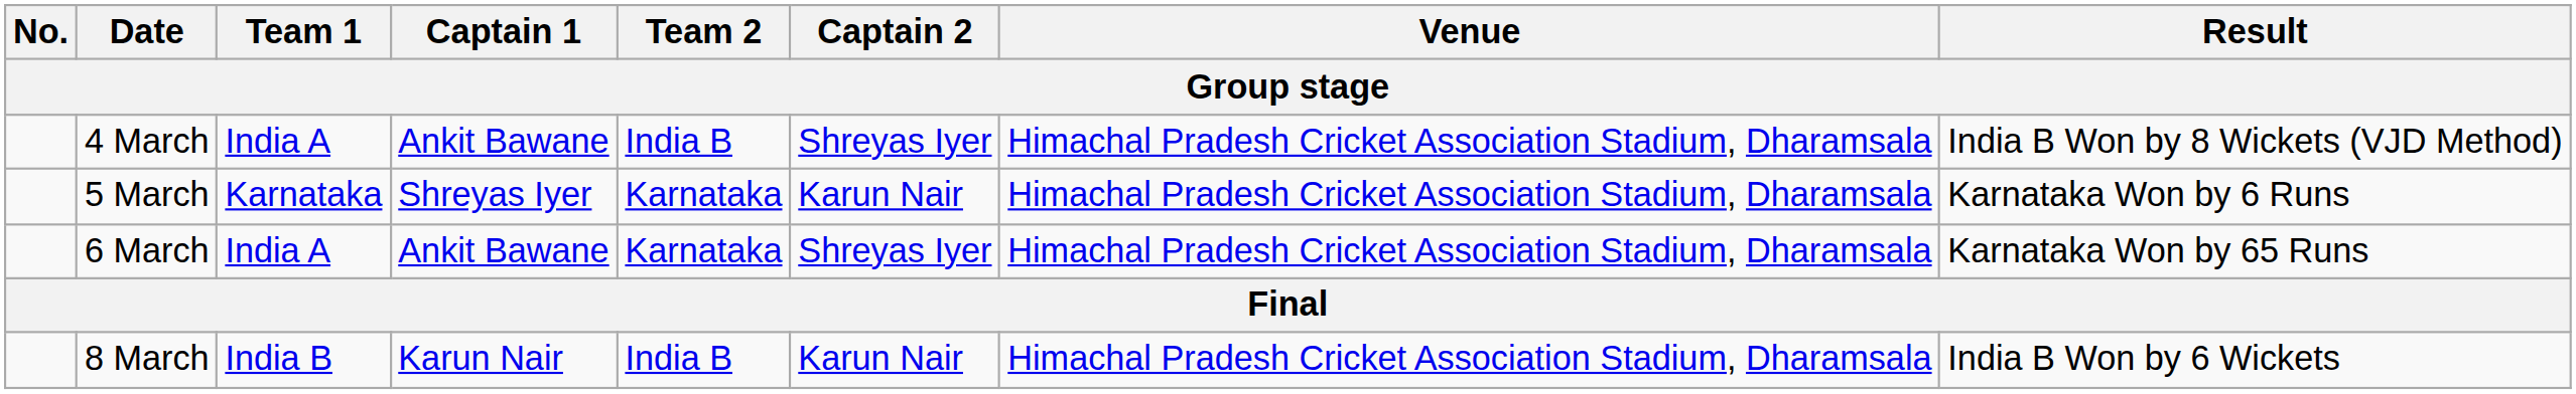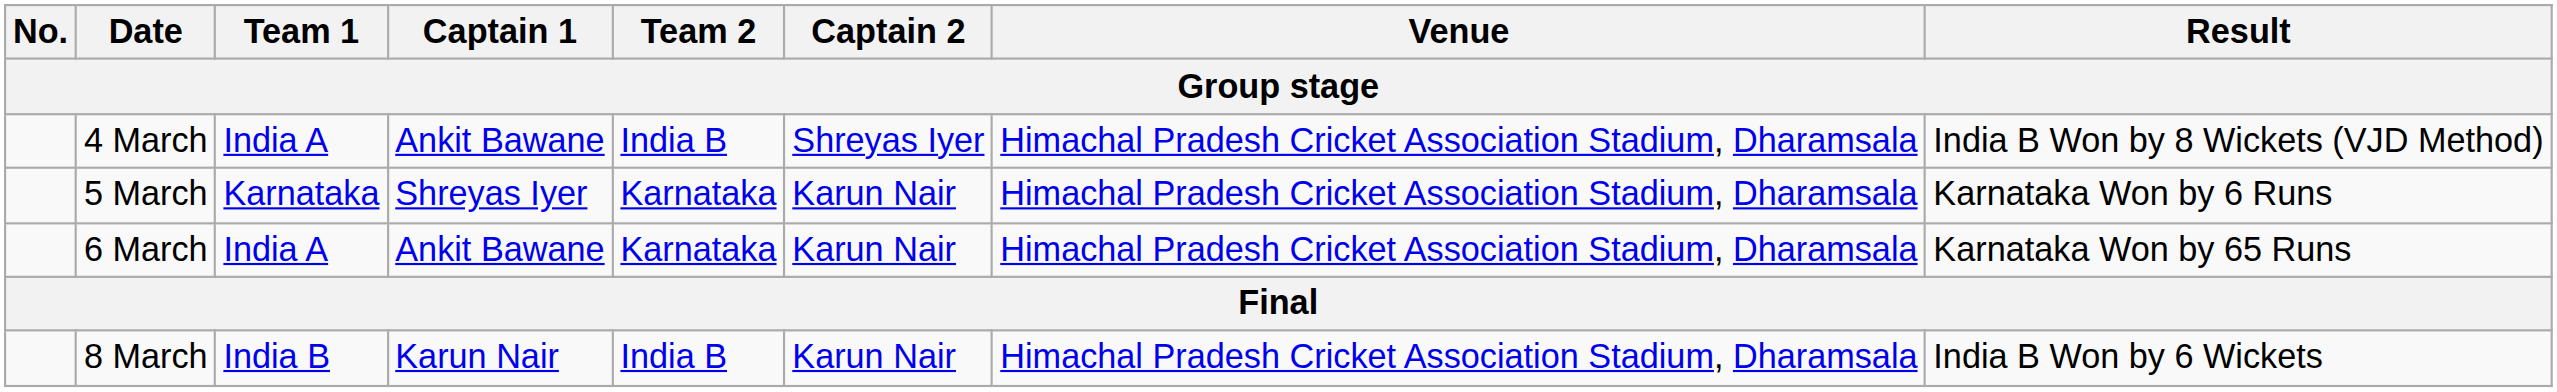6 March | Captain 2: Shreyas Iyer -> Karun Nair
